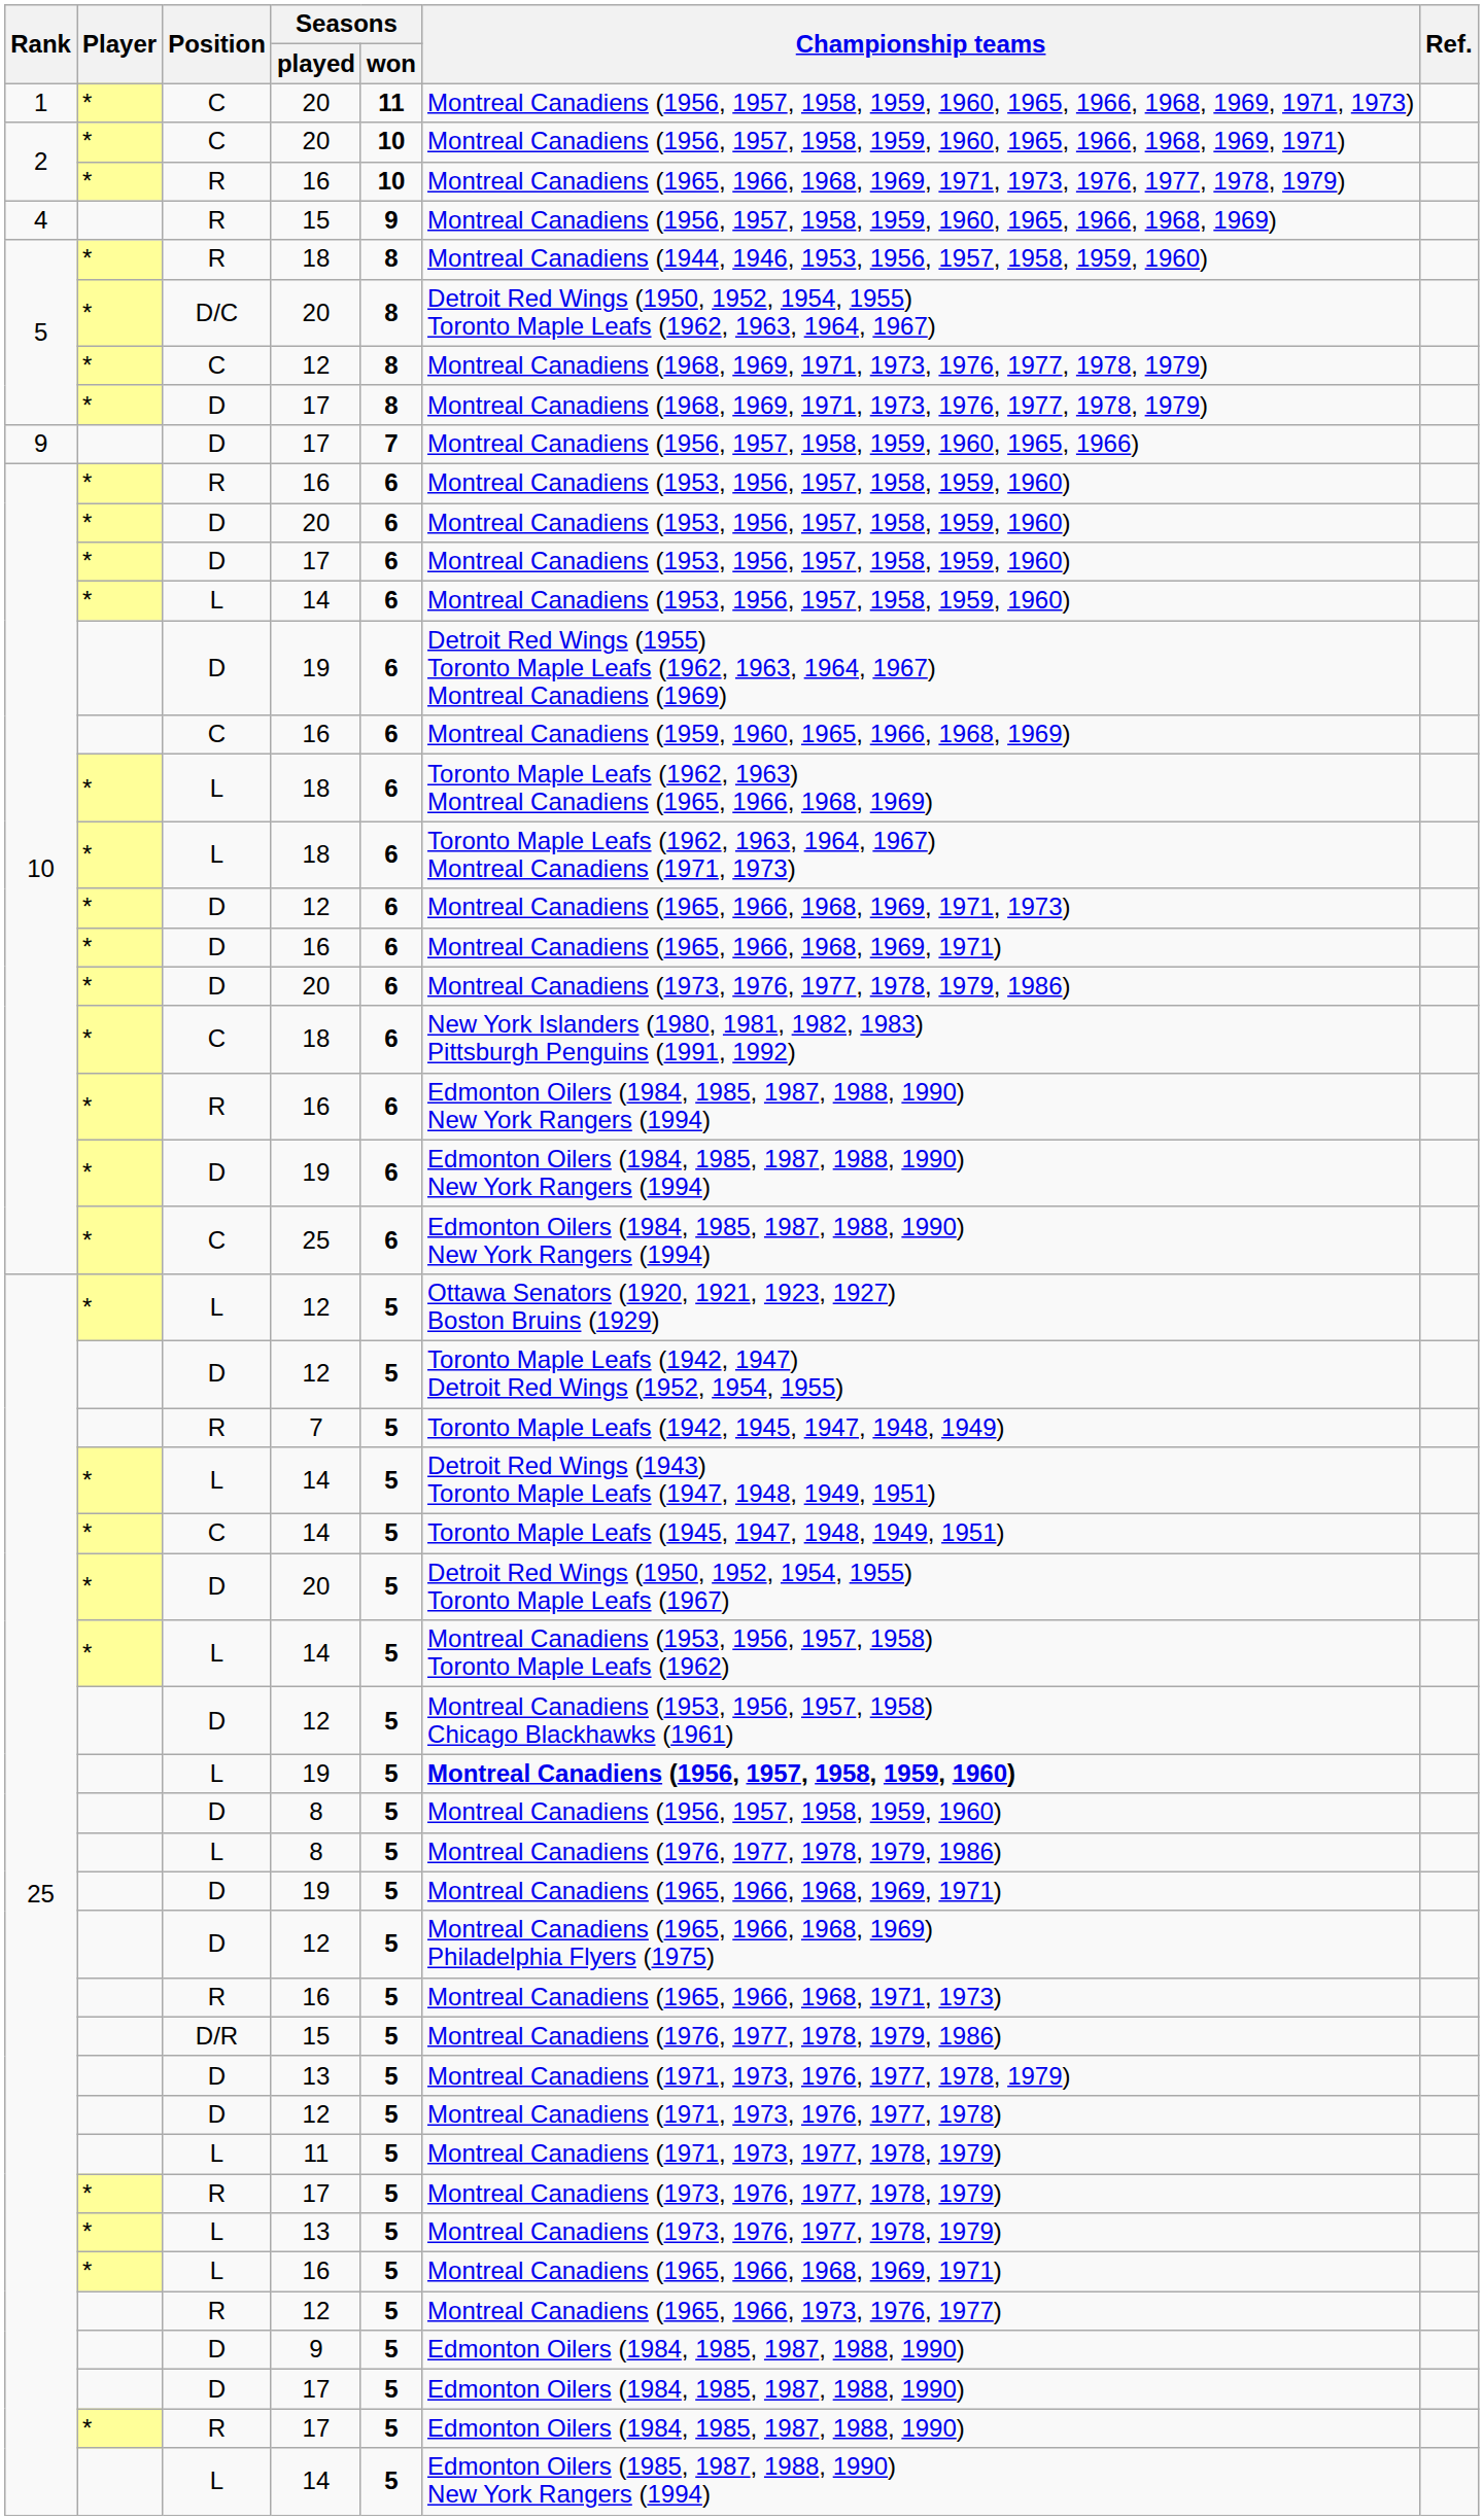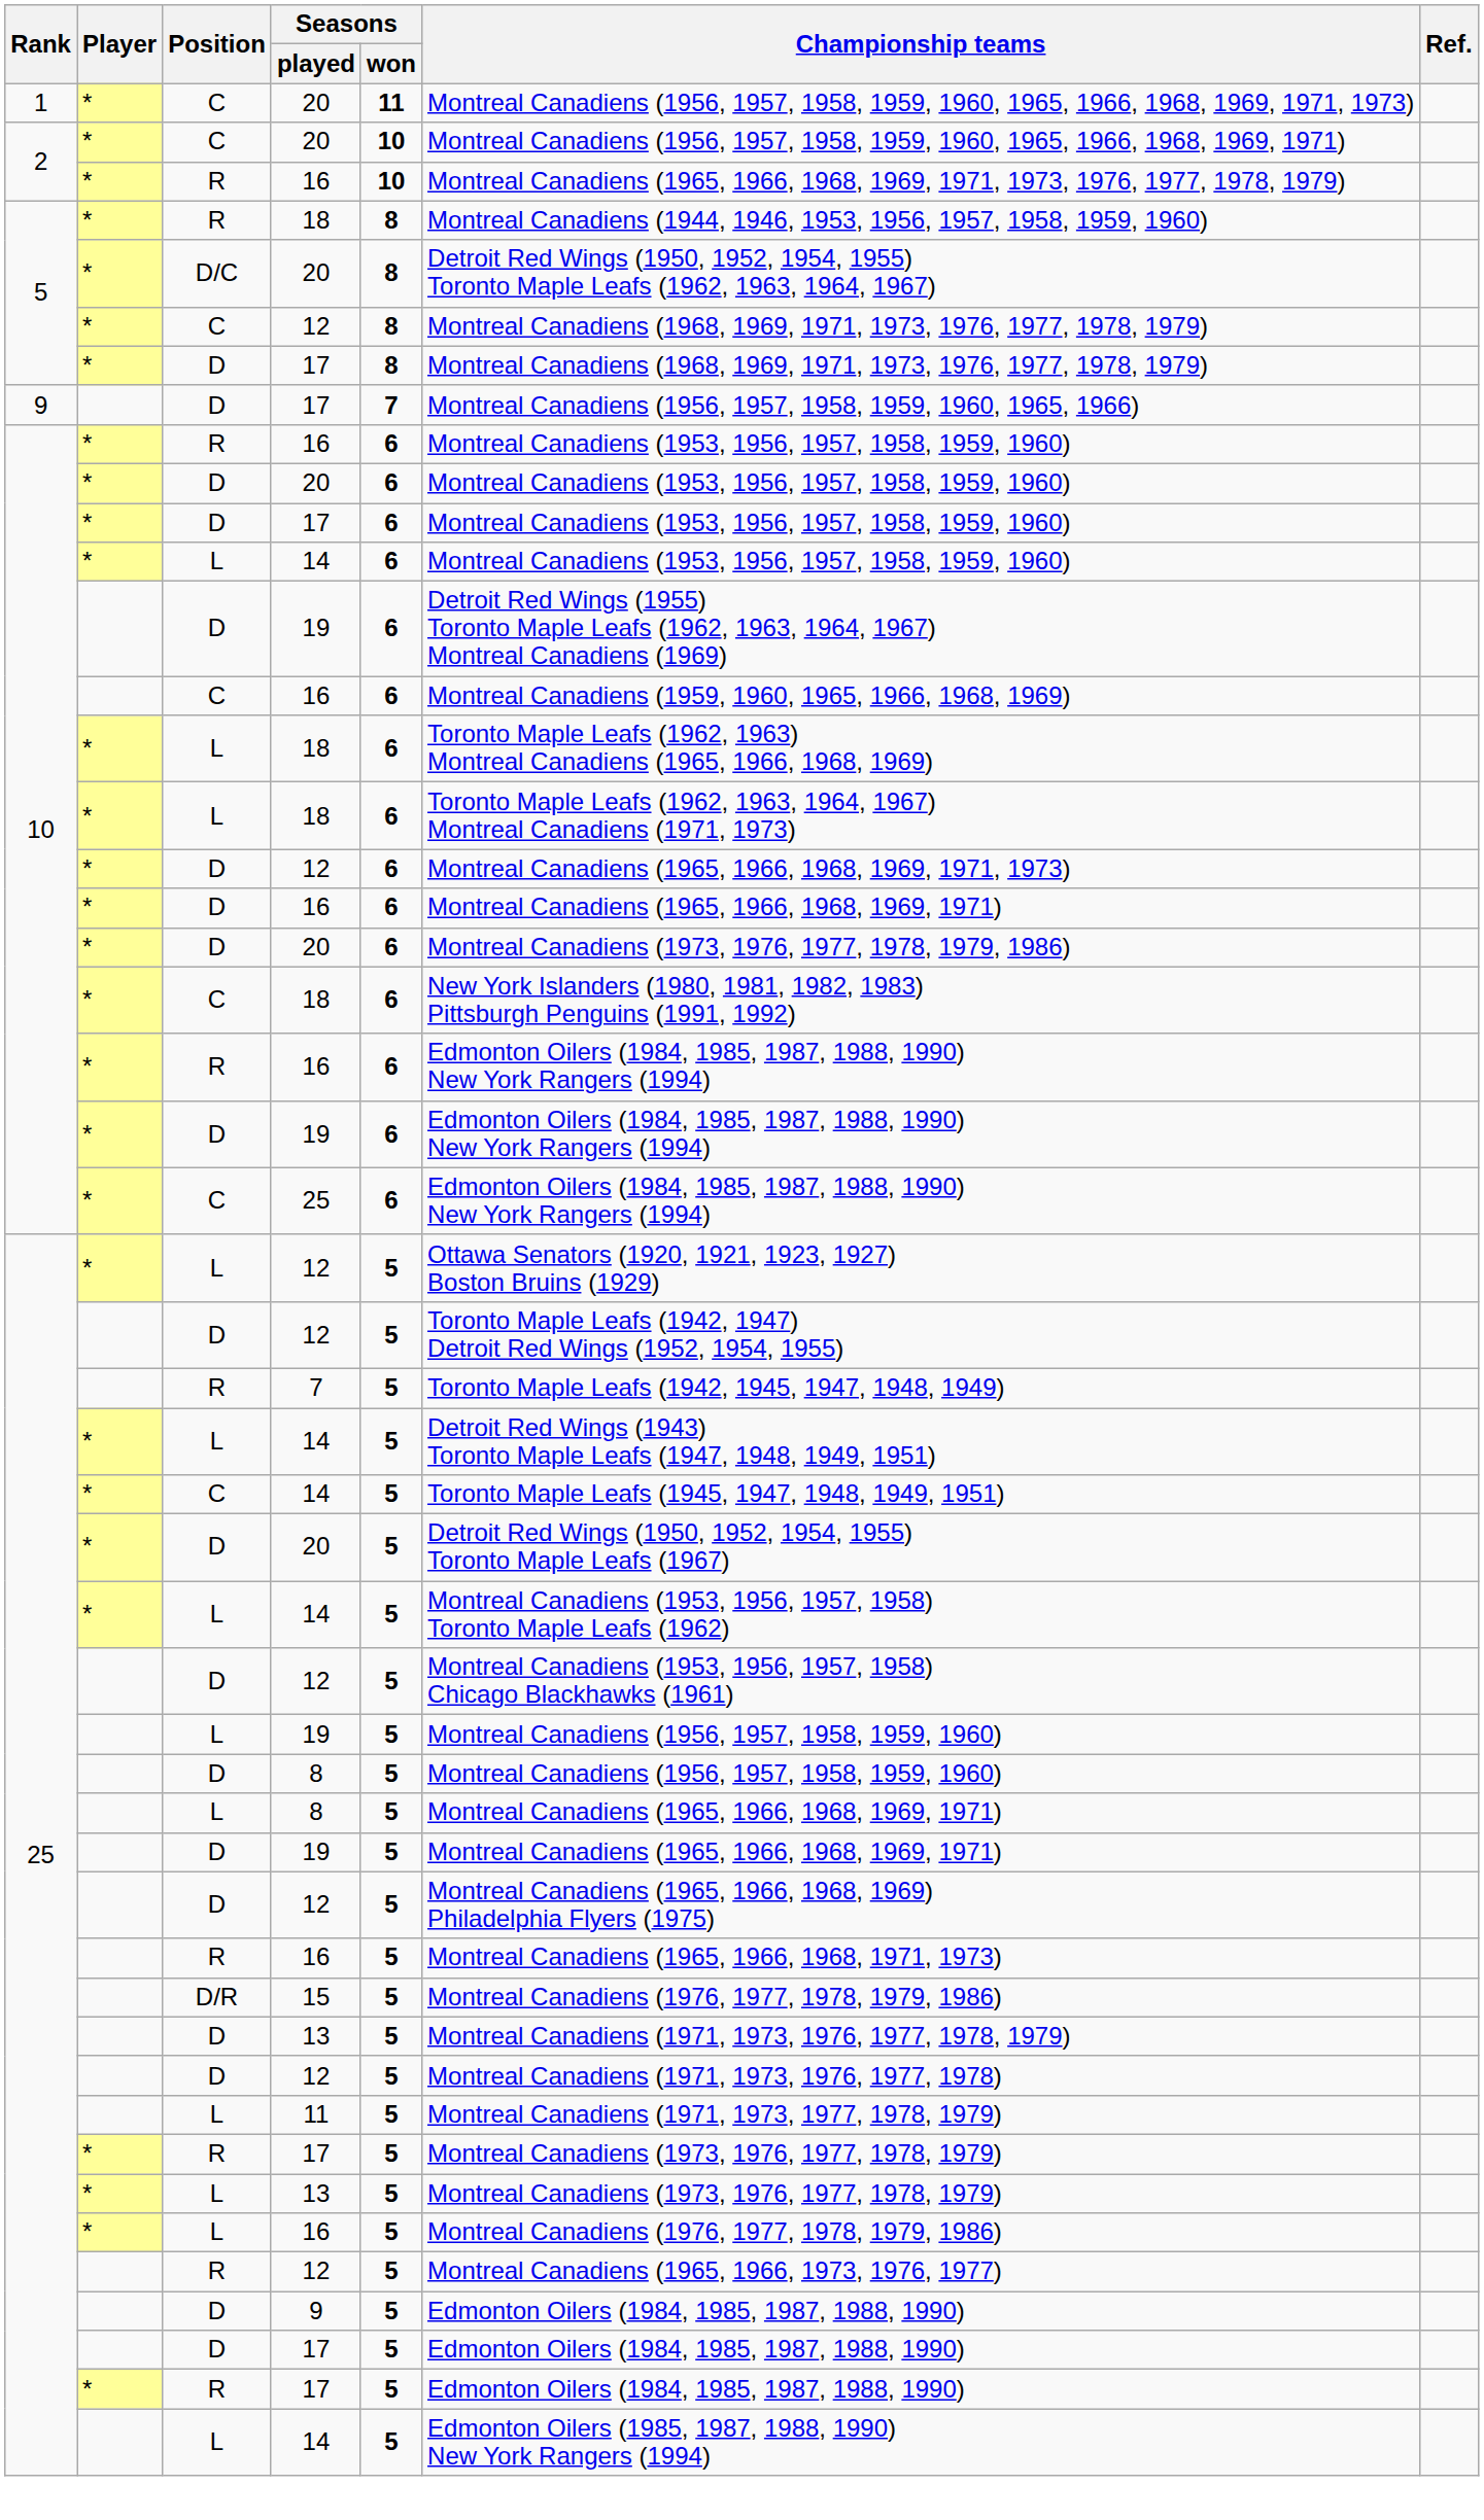- row: 4 | R | 15 | 9 | Montreal Canadiens (1956, 1957, 1958, 1959, 1960, 1965, 1966, 1968, 1969)
L / 19 | Championship teams: bold -> normal
L / 8 | Championship teams: Montreal Canadiens (1976, 1977, 1978, 1979, 1986) -> Montreal Canadiens (1965, 1966, 1968, 1969, 1971)
L / 16 | Championship teams: Montreal Canadiens (1965, 1966, 1968, 1969, 1971) -> Montreal Canadiens (1976, 1977, 1978, 1979, 1986)
